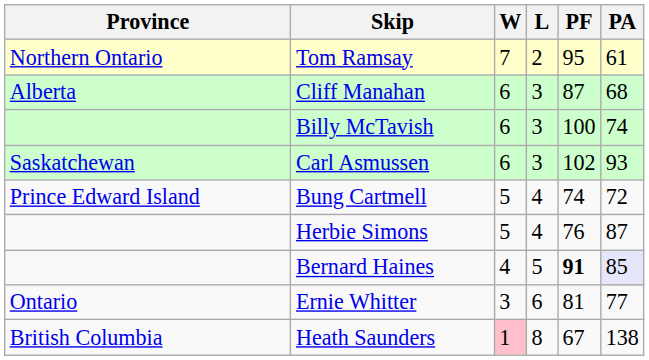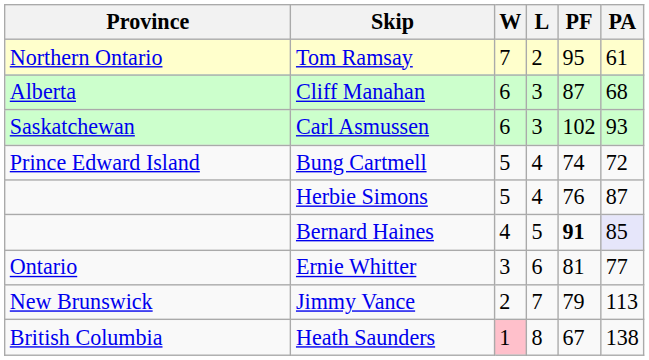- row: Billy McTavish | 6 | 3 | 100 | 74
+ row: New Brunswick | Jimmy Vance | 2 | 7 | 79 | 113
